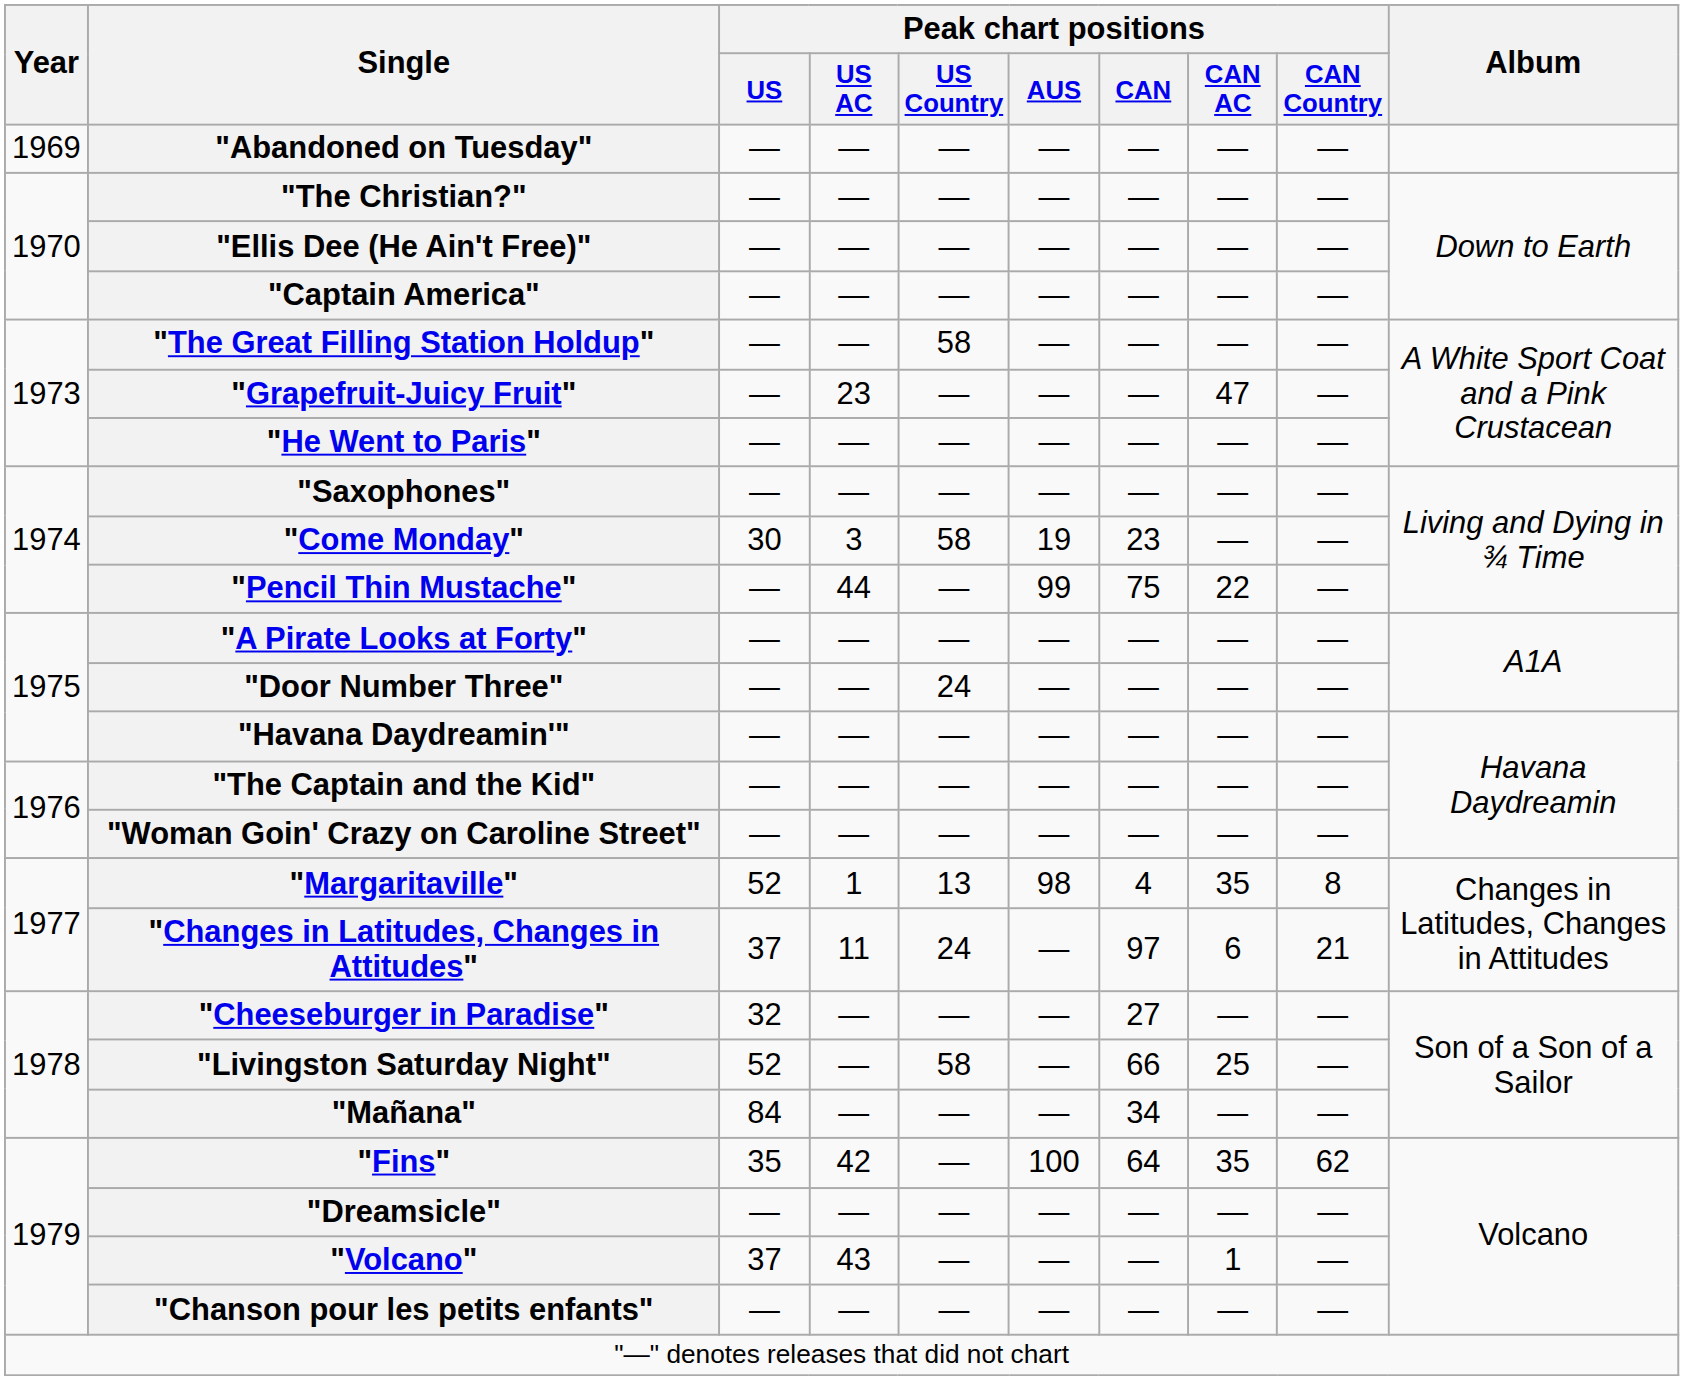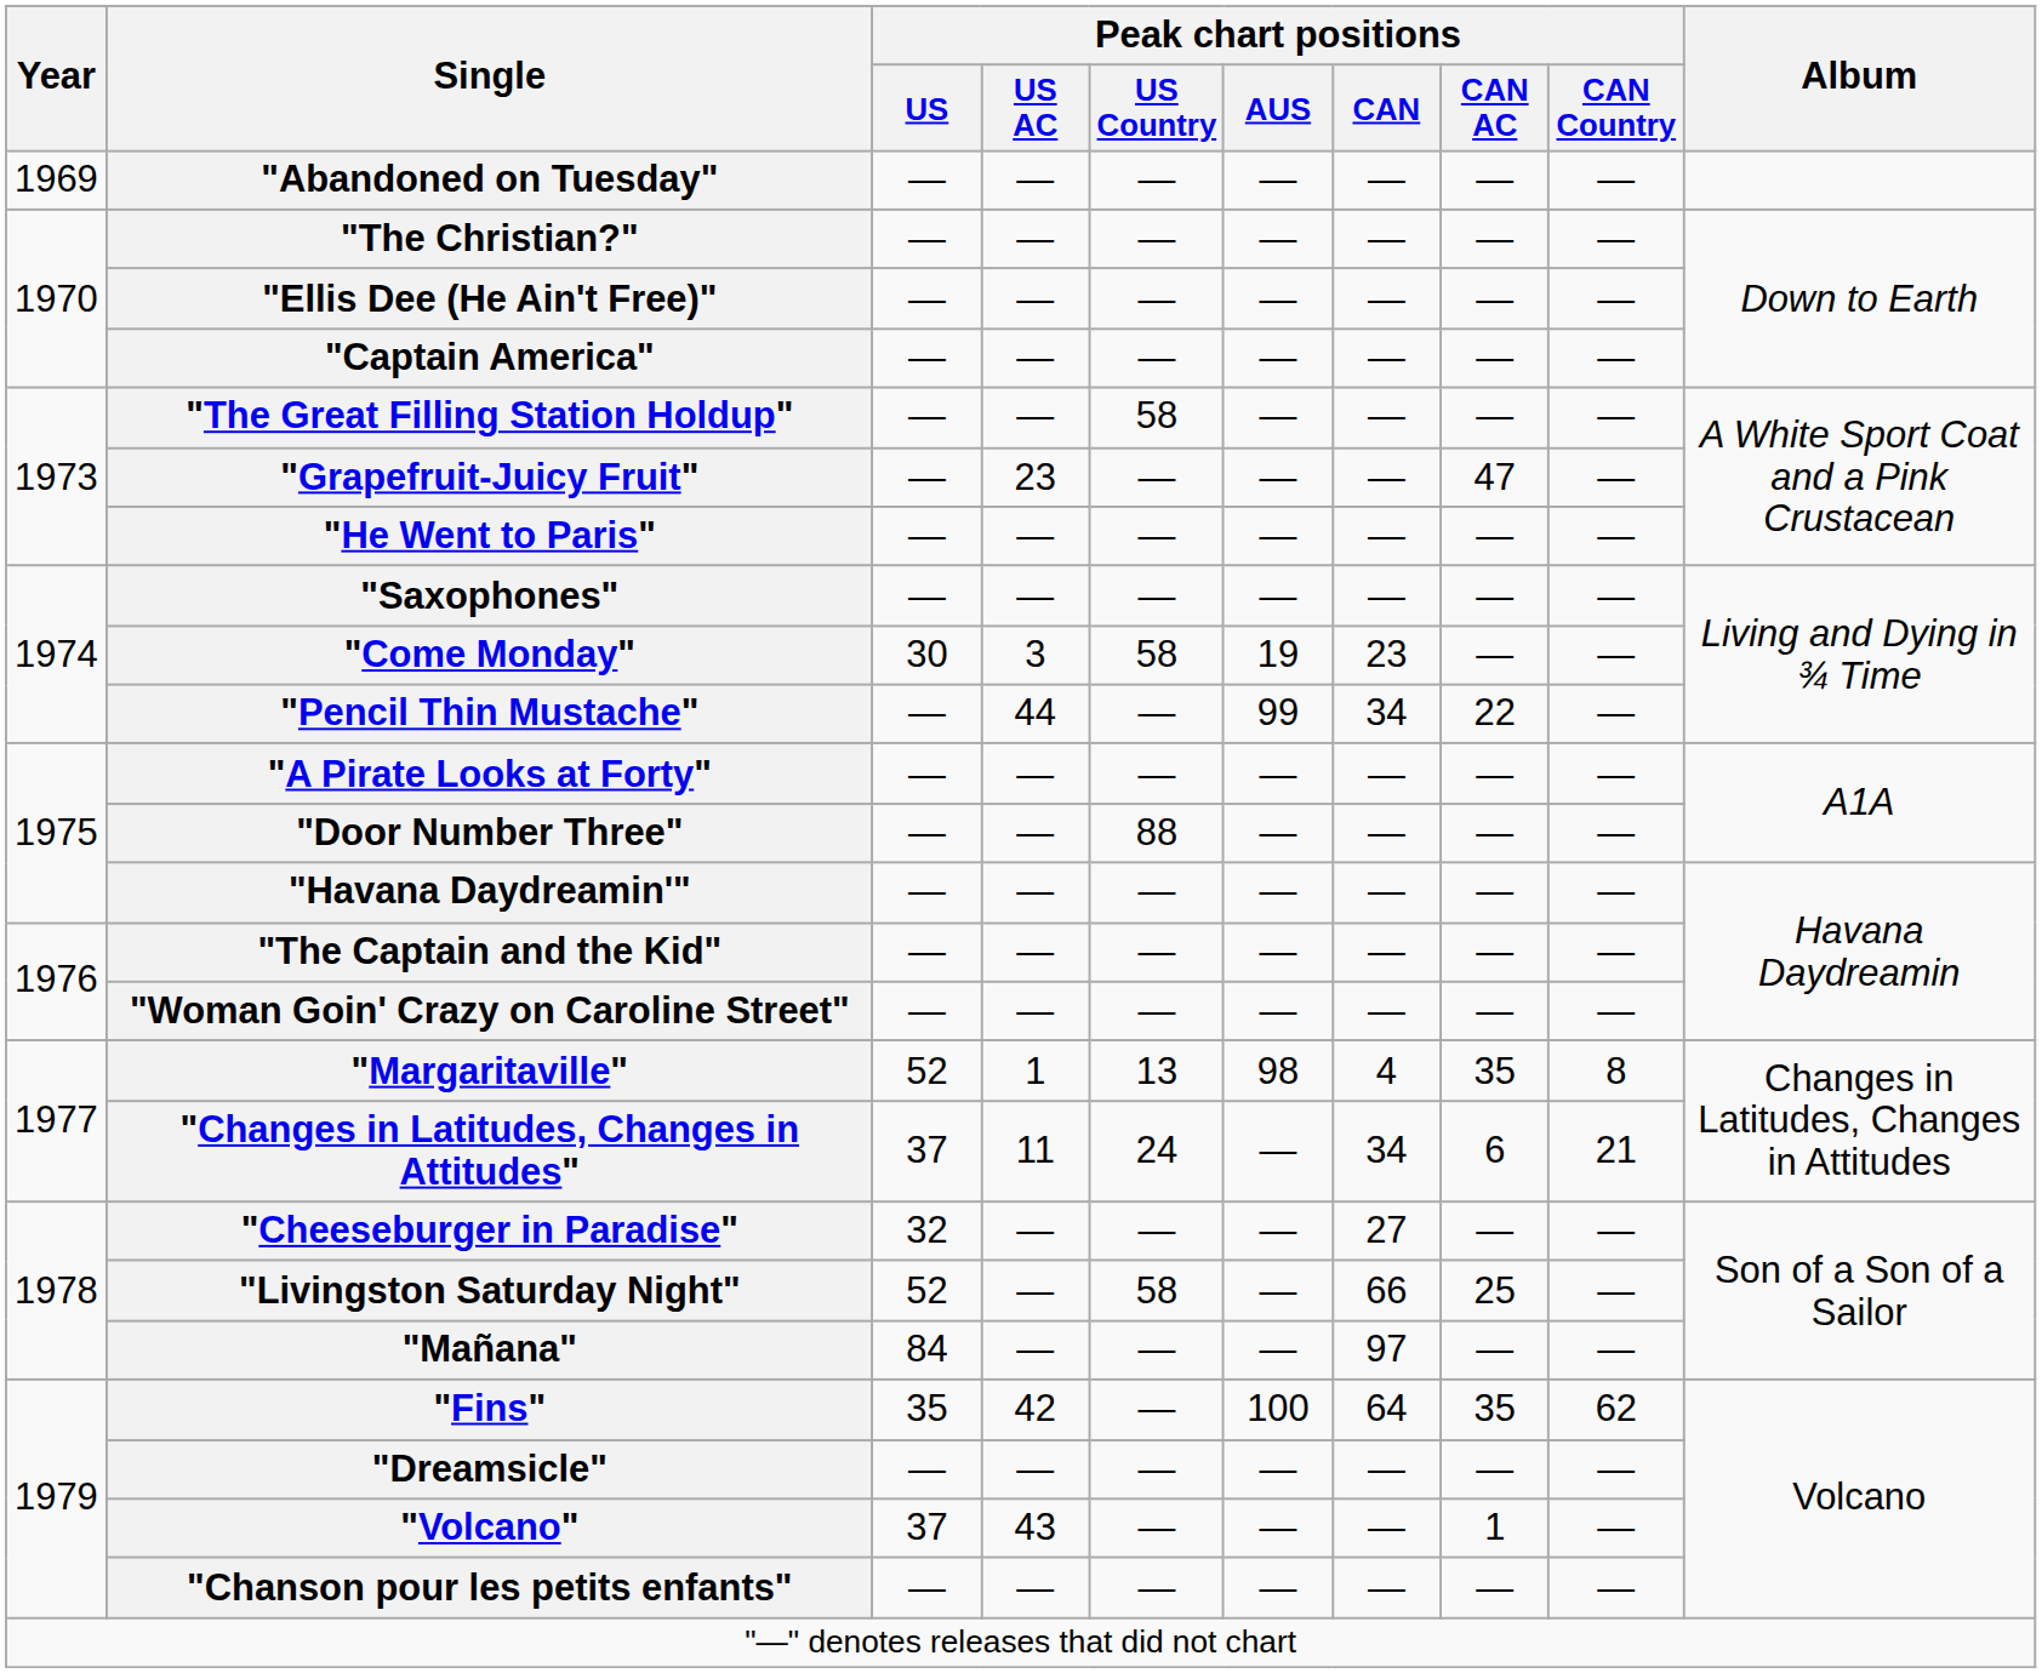"Pencil Thin Mustache" | Peak chart positions / CAN: 75 -> 34
"Door Number Three" | Peak chart positions / US Country: 24 -> 88
"Changes in Latitudes, Changes in Attitudes" | Peak chart positions / CAN: 97 -> 34
"Mañana" | Peak chart positions / CAN: 34 -> 97
